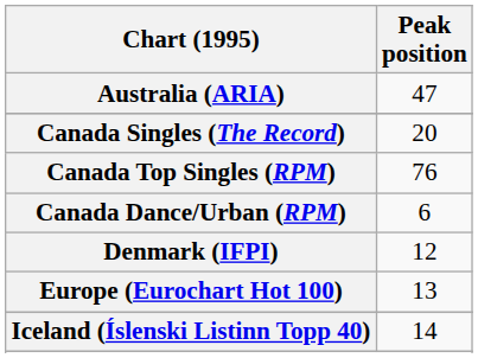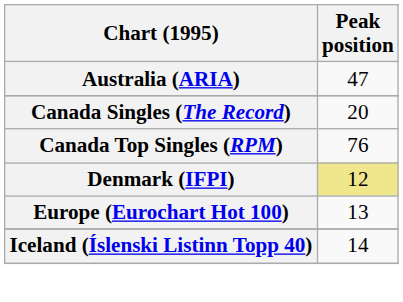- row: Canada Dance/Urban (RPM) | 6
Denmark (IFPI) | Peak position: no background -> khaki background
